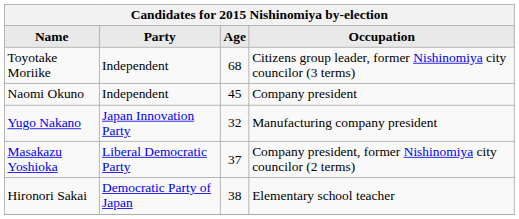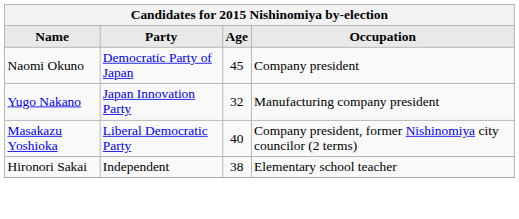- row: Toyotake Moriike | Independent | 68 | Citizens group leader, former Nishinomiya city councilor (3 terms)
Naomi Okuno | Party: Independent -> Democratic Party of Japan
Masakazu Yoshioka | Age: 37 -> 40
Hironori Sakai | Party: Democratic Party of Japan -> Independent
